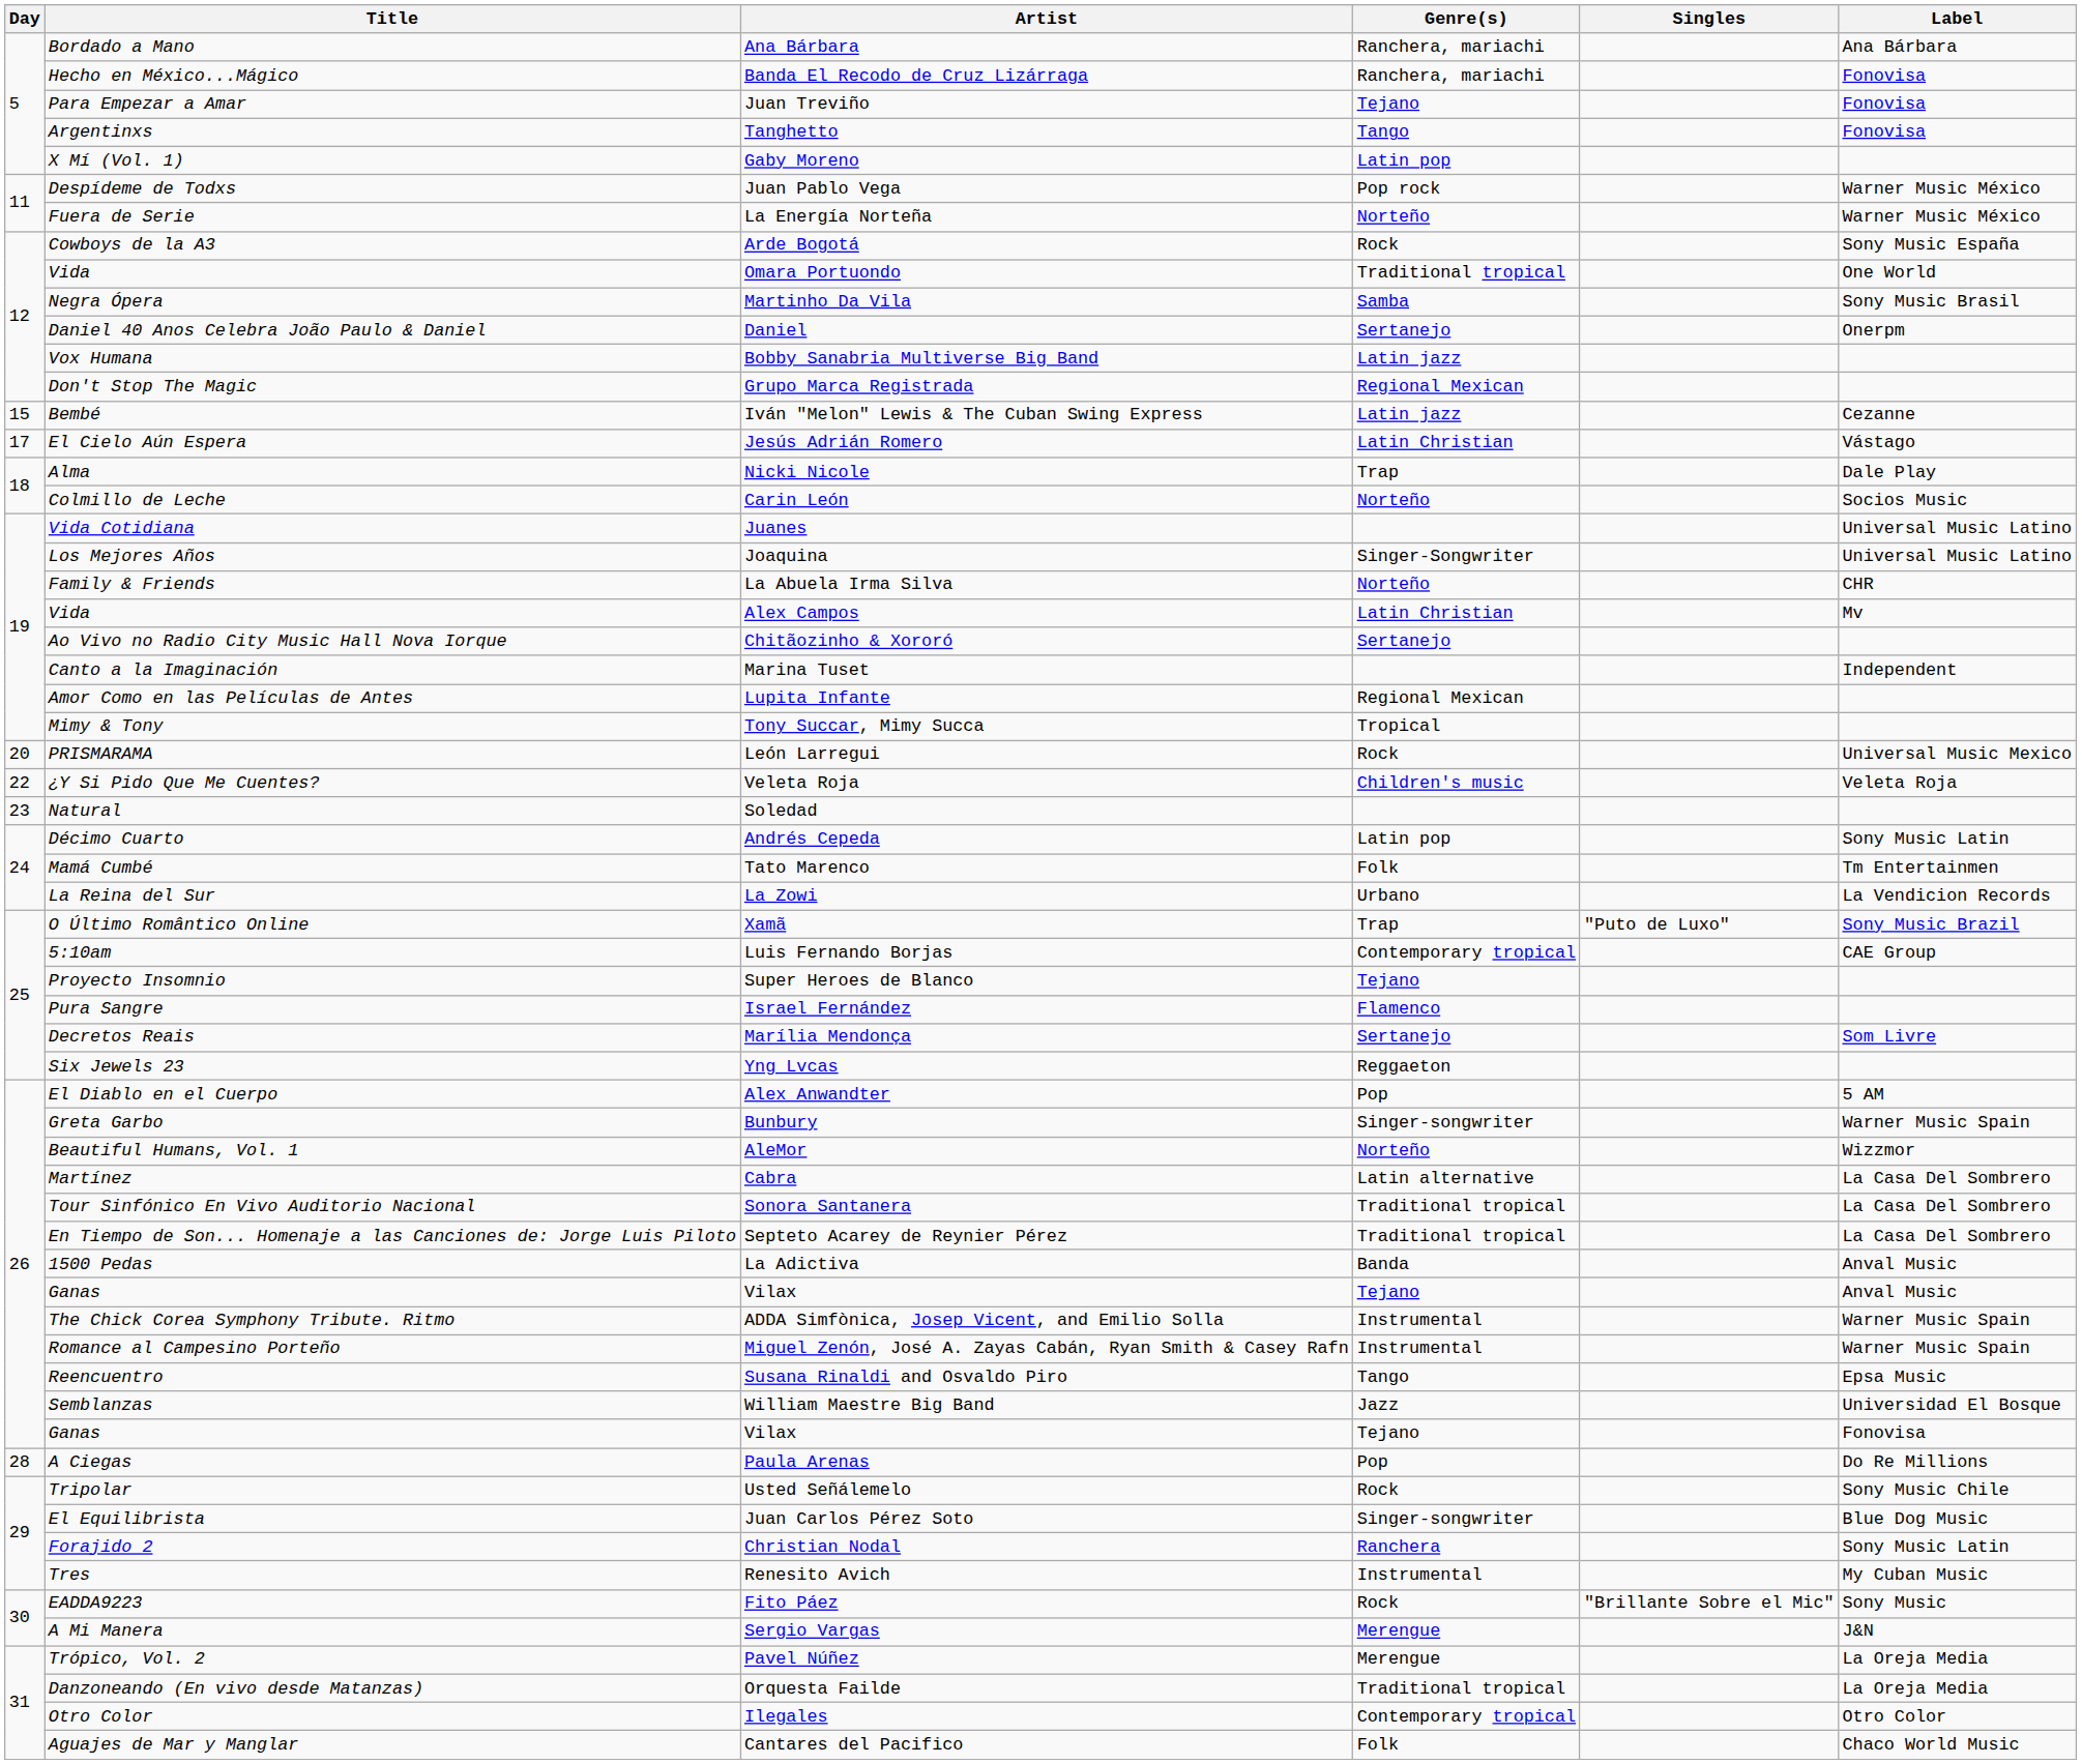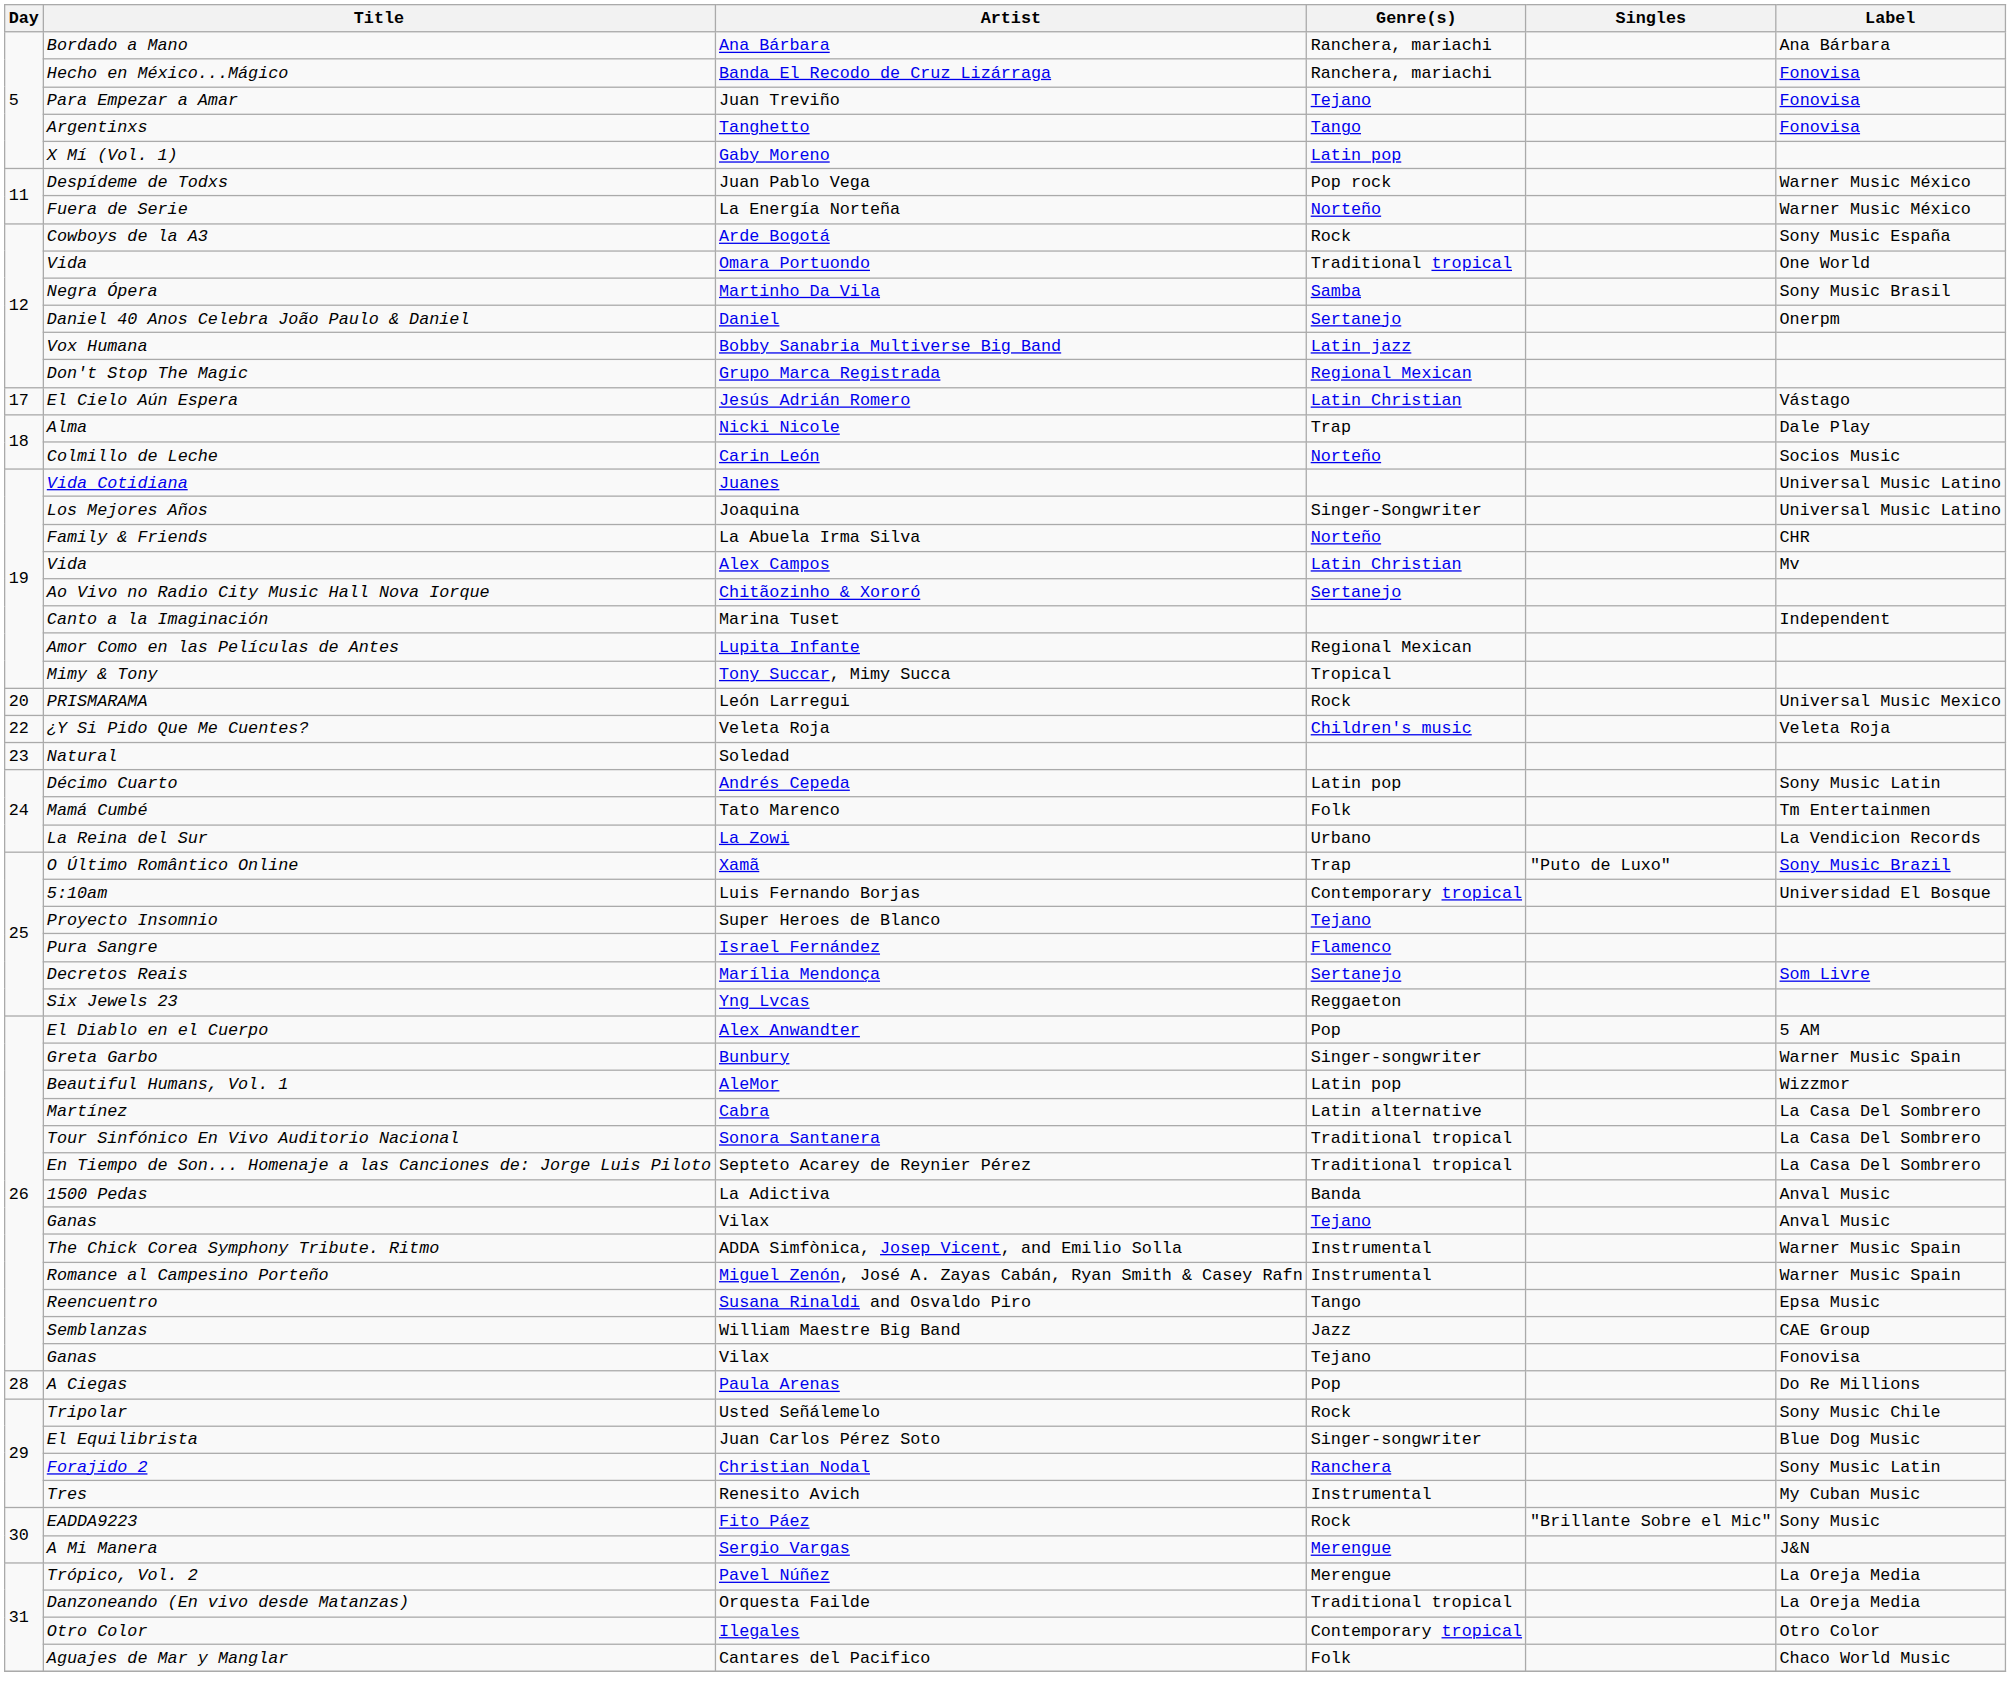- row: 15 | Bembé | Iván "Melon" Lewis & The Cuban Swing Express | Latin jazz | Cezanne
Luis Fernando Borjas | Label: CAE Group -> Universidad El Bosque
AleMor | Genre(s): Norteño -> Latin pop
William Maestre Big Band | Label: Universidad El Bosque -> CAE Group
